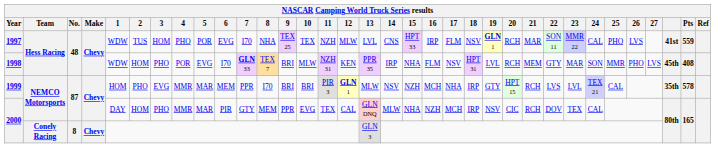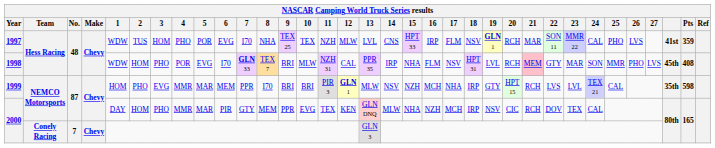1997 | Pts: 559 -> 359
1998 | 12: KEN -> CAL
1998 | 21: no background -> pink background
1999 | Pts: 578 -> 598
2000 / NEMCO Motorsports | 12: CAL -> KEN
2000 / Conely Racing | No.: 8 -> 7
